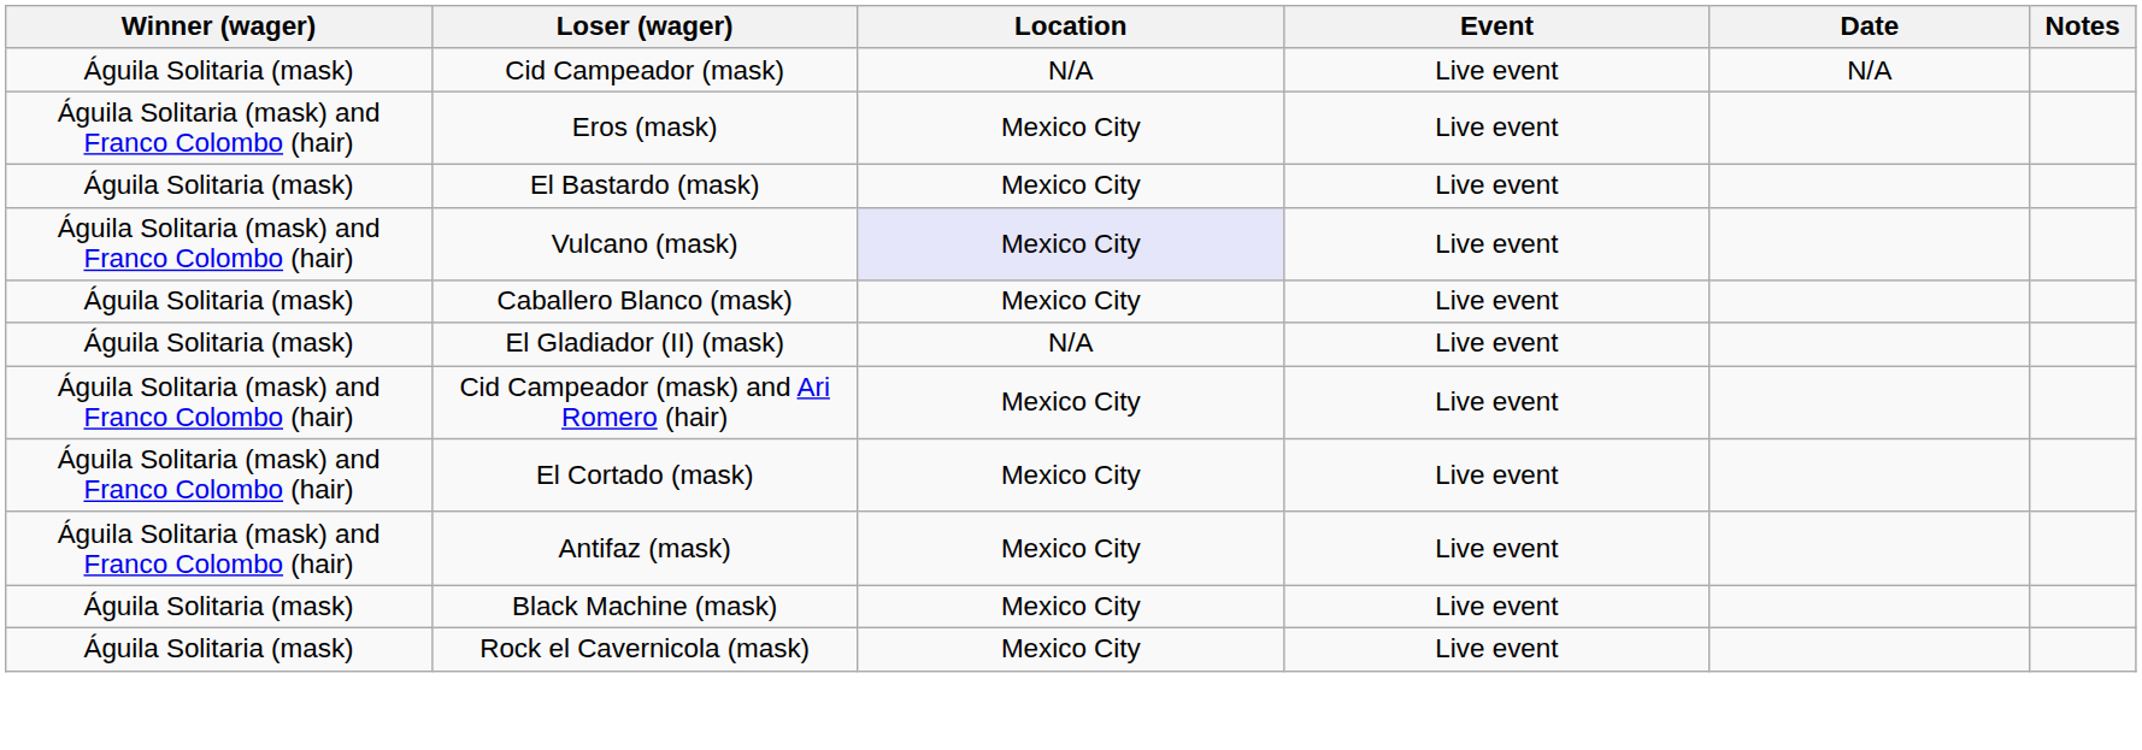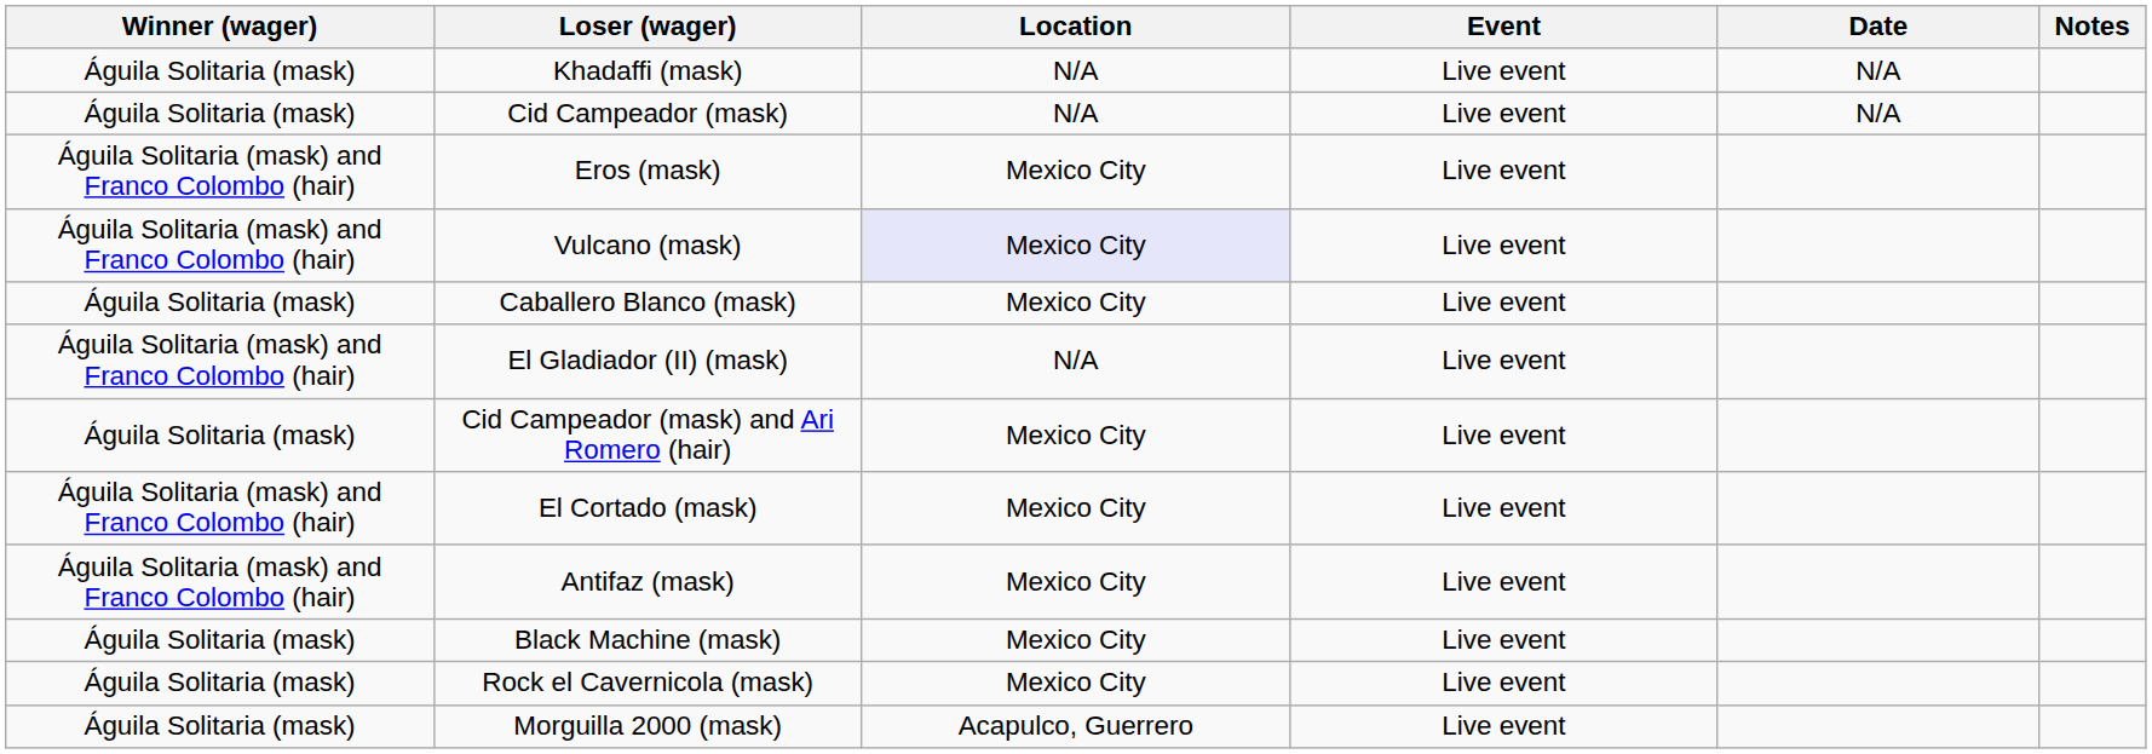+ row: Águila Solitaria (mask) | Khadaffi (mask) | N/A | Live event | N/A
- row: Águila Solitaria (mask) | El Bastardo (mask) | Mexico City | Live event
El Gladiador (II) (mask) | Winner (wager): Águila Solitaria (mask) -> Águila Solitaria (mask) and Franco Colombo (hair)
Cid Campeador (mask) and Ari Romero (hair) | Winner (wager): Águila Solitaria (mask) and Franco Colombo (hair) -> Águila Solitaria (mask)
+ row: Águila Solitaria (mask) | Morguilla 2000 (mask) | Acapulco, Guerrero | Live event
